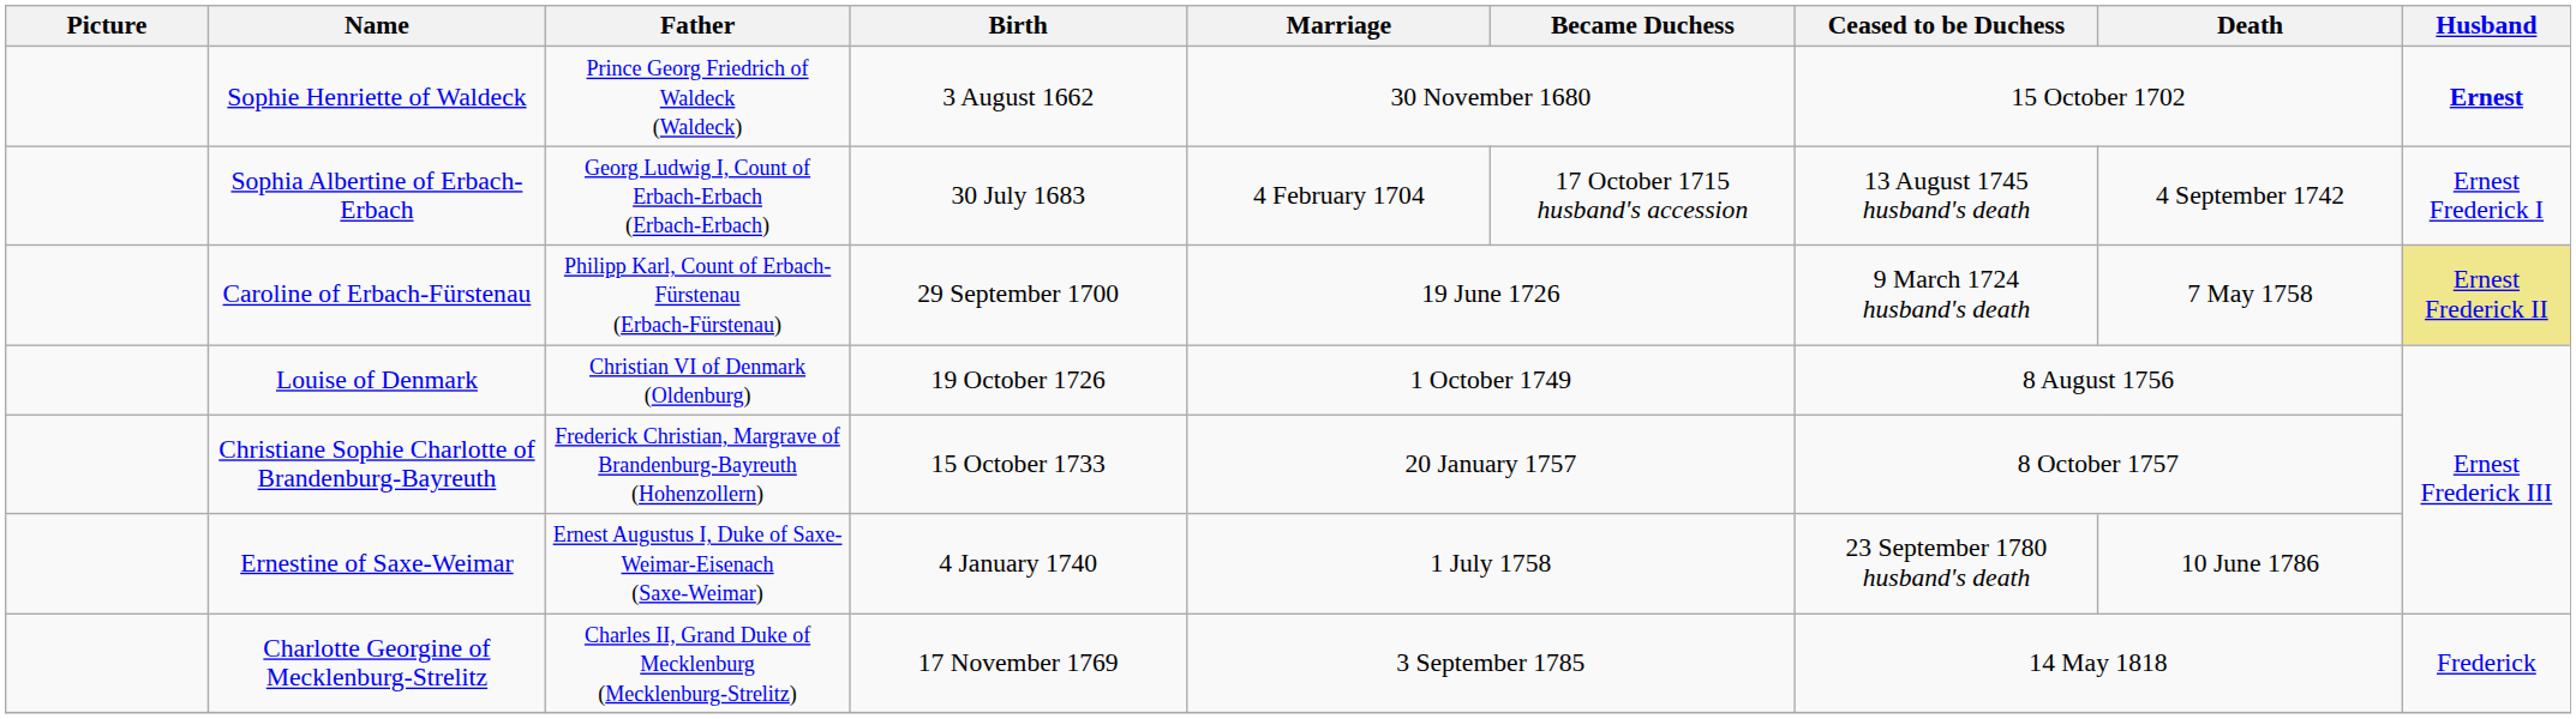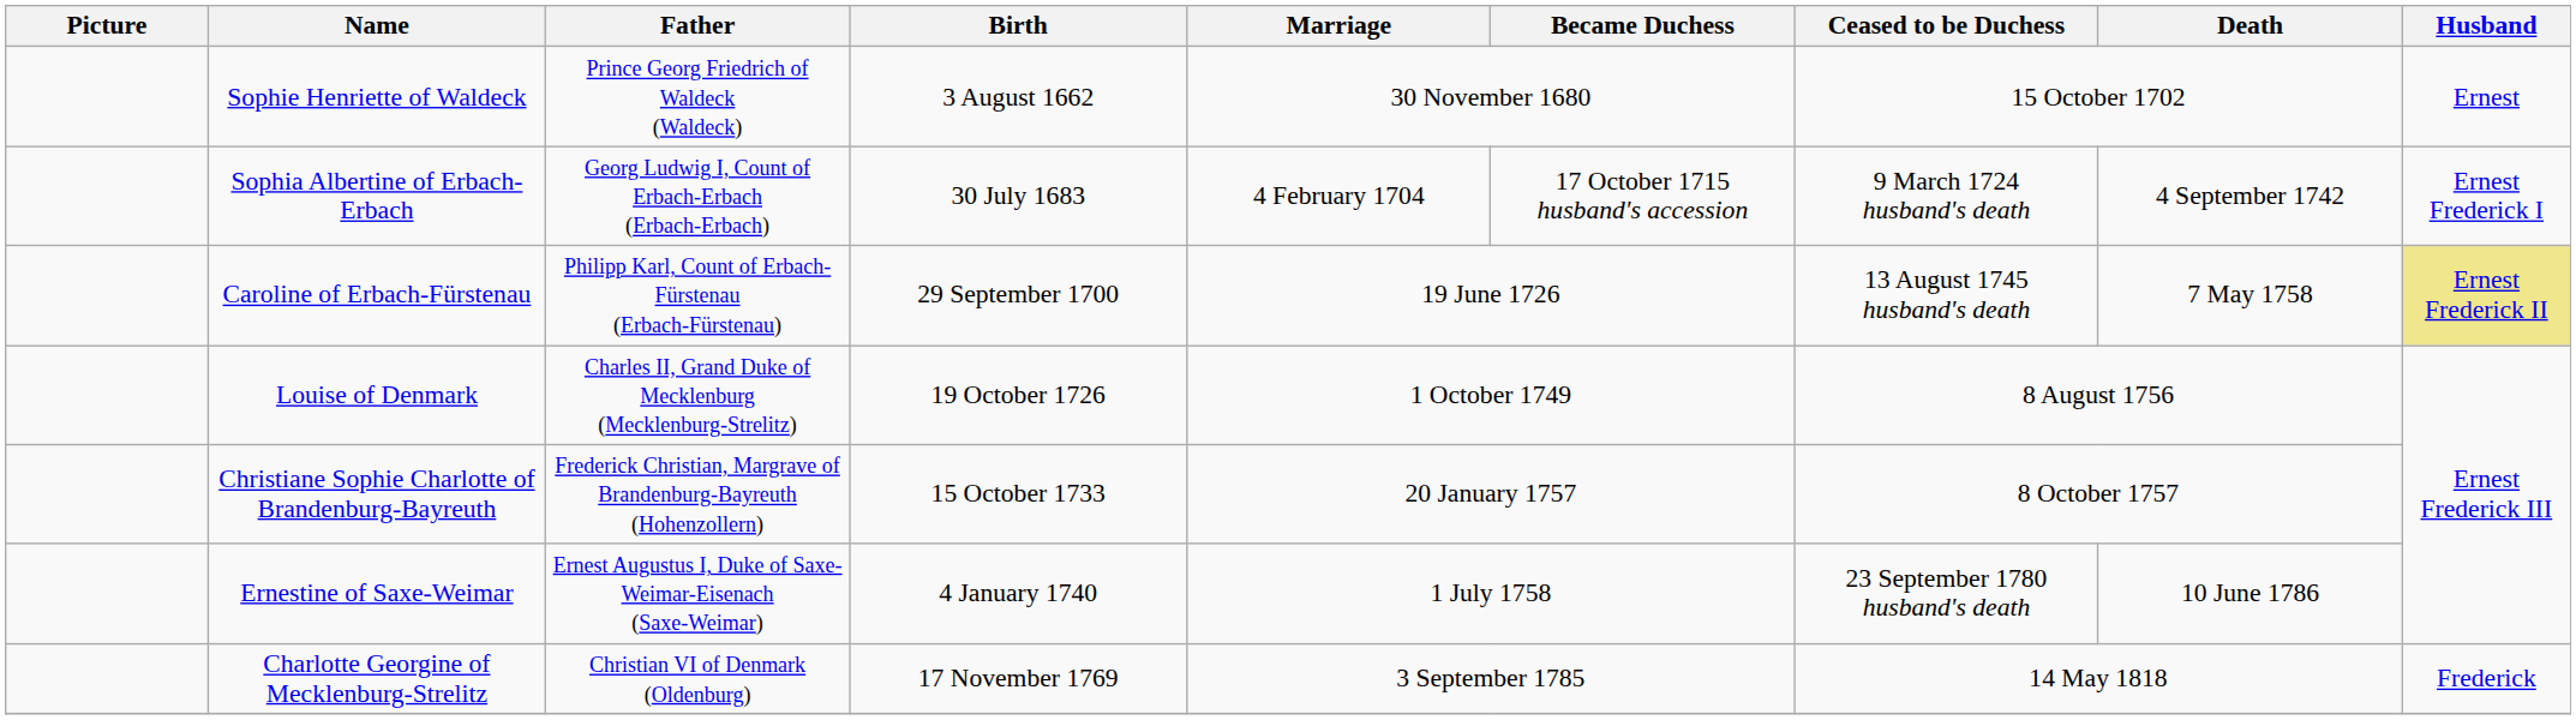Sophie Henriette of Waldeck | Husband: bold -> normal
Sophia Albertine of Erbach-Erbach | Ceased to be Duchess: 13 August 1745 husband's death -> 9 March 1724 husband's death
Caroline of Erbach-Fürstenau | Ceased to be Duchess: 9 March 1724 husband's death -> 13 August 1745 husband's death
Louise of Denmark | Father: Christian VI of Denmark (Oldenburg) -> Charles II, Grand Duke of Mecklenburg (Mecklenburg-Strelitz)
Charlotte Georgine of Mecklenburg-Strelitz | Father: Charles II, Grand Duke of Mecklenburg (Mecklenburg-Strelitz) -> Christian VI of Denmark (Oldenburg)
